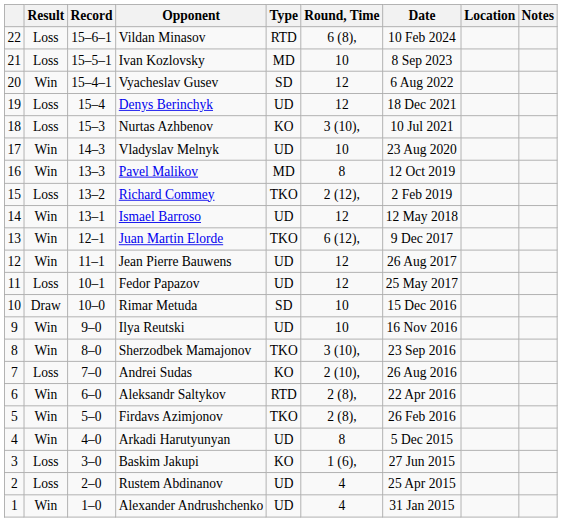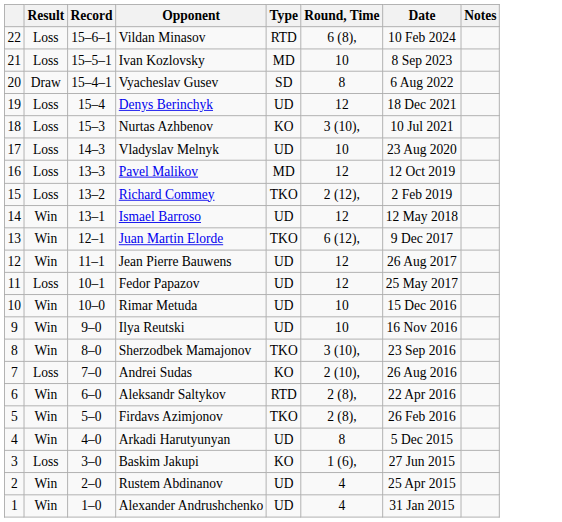- column: Location
Vyacheslav Gusev | Result: Win -> Draw
Vyacheslav Gusev | Round, Time: 12 -> 8
Vladyslav Melnyk | Result: Win -> Loss
Pavel Malikov | Result: Win -> Loss
Pavel Malikov | Round, Time: 8 -> 12
Rimar Metuda | Result: Draw -> Win
Rimar Metuda | Type: SD -> UD
Rustem Abdinanov | Result: Loss -> Win
